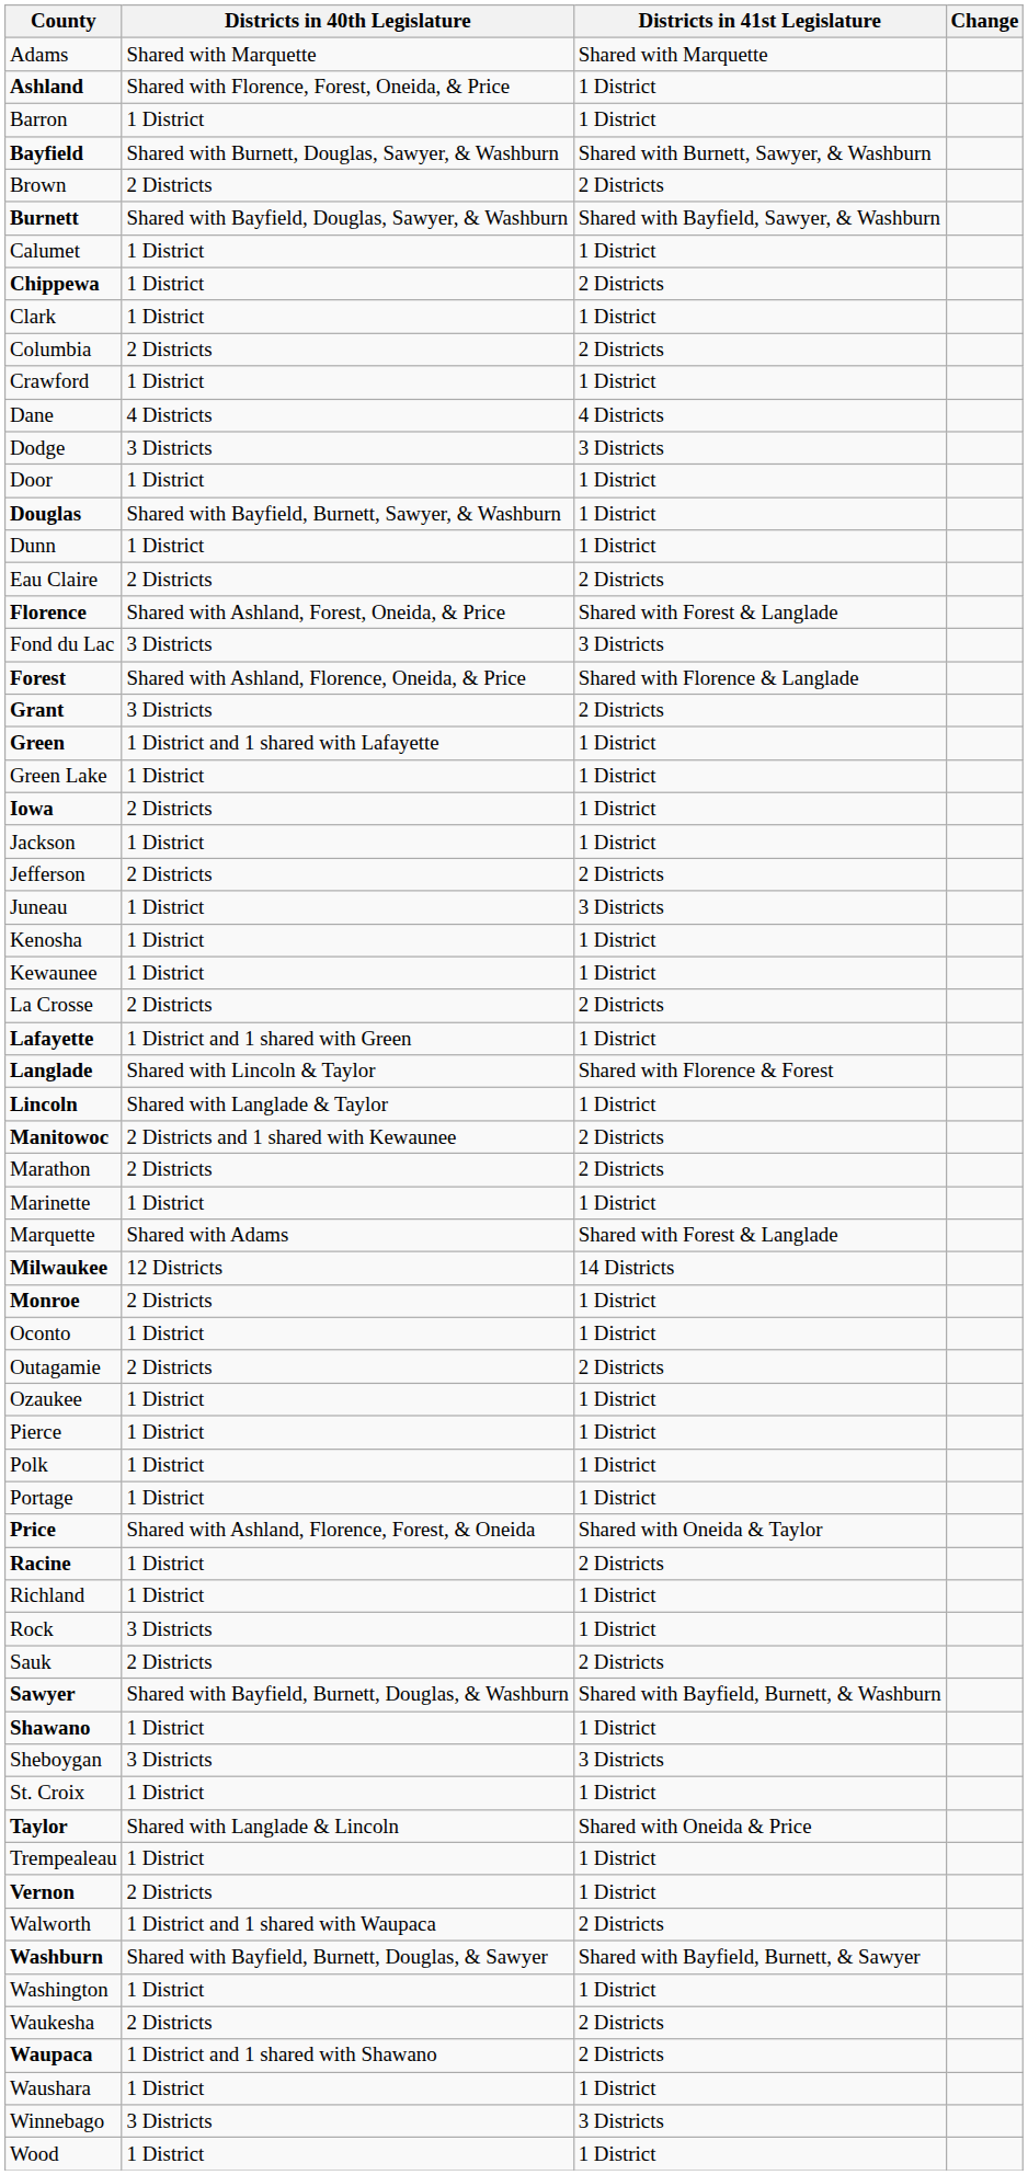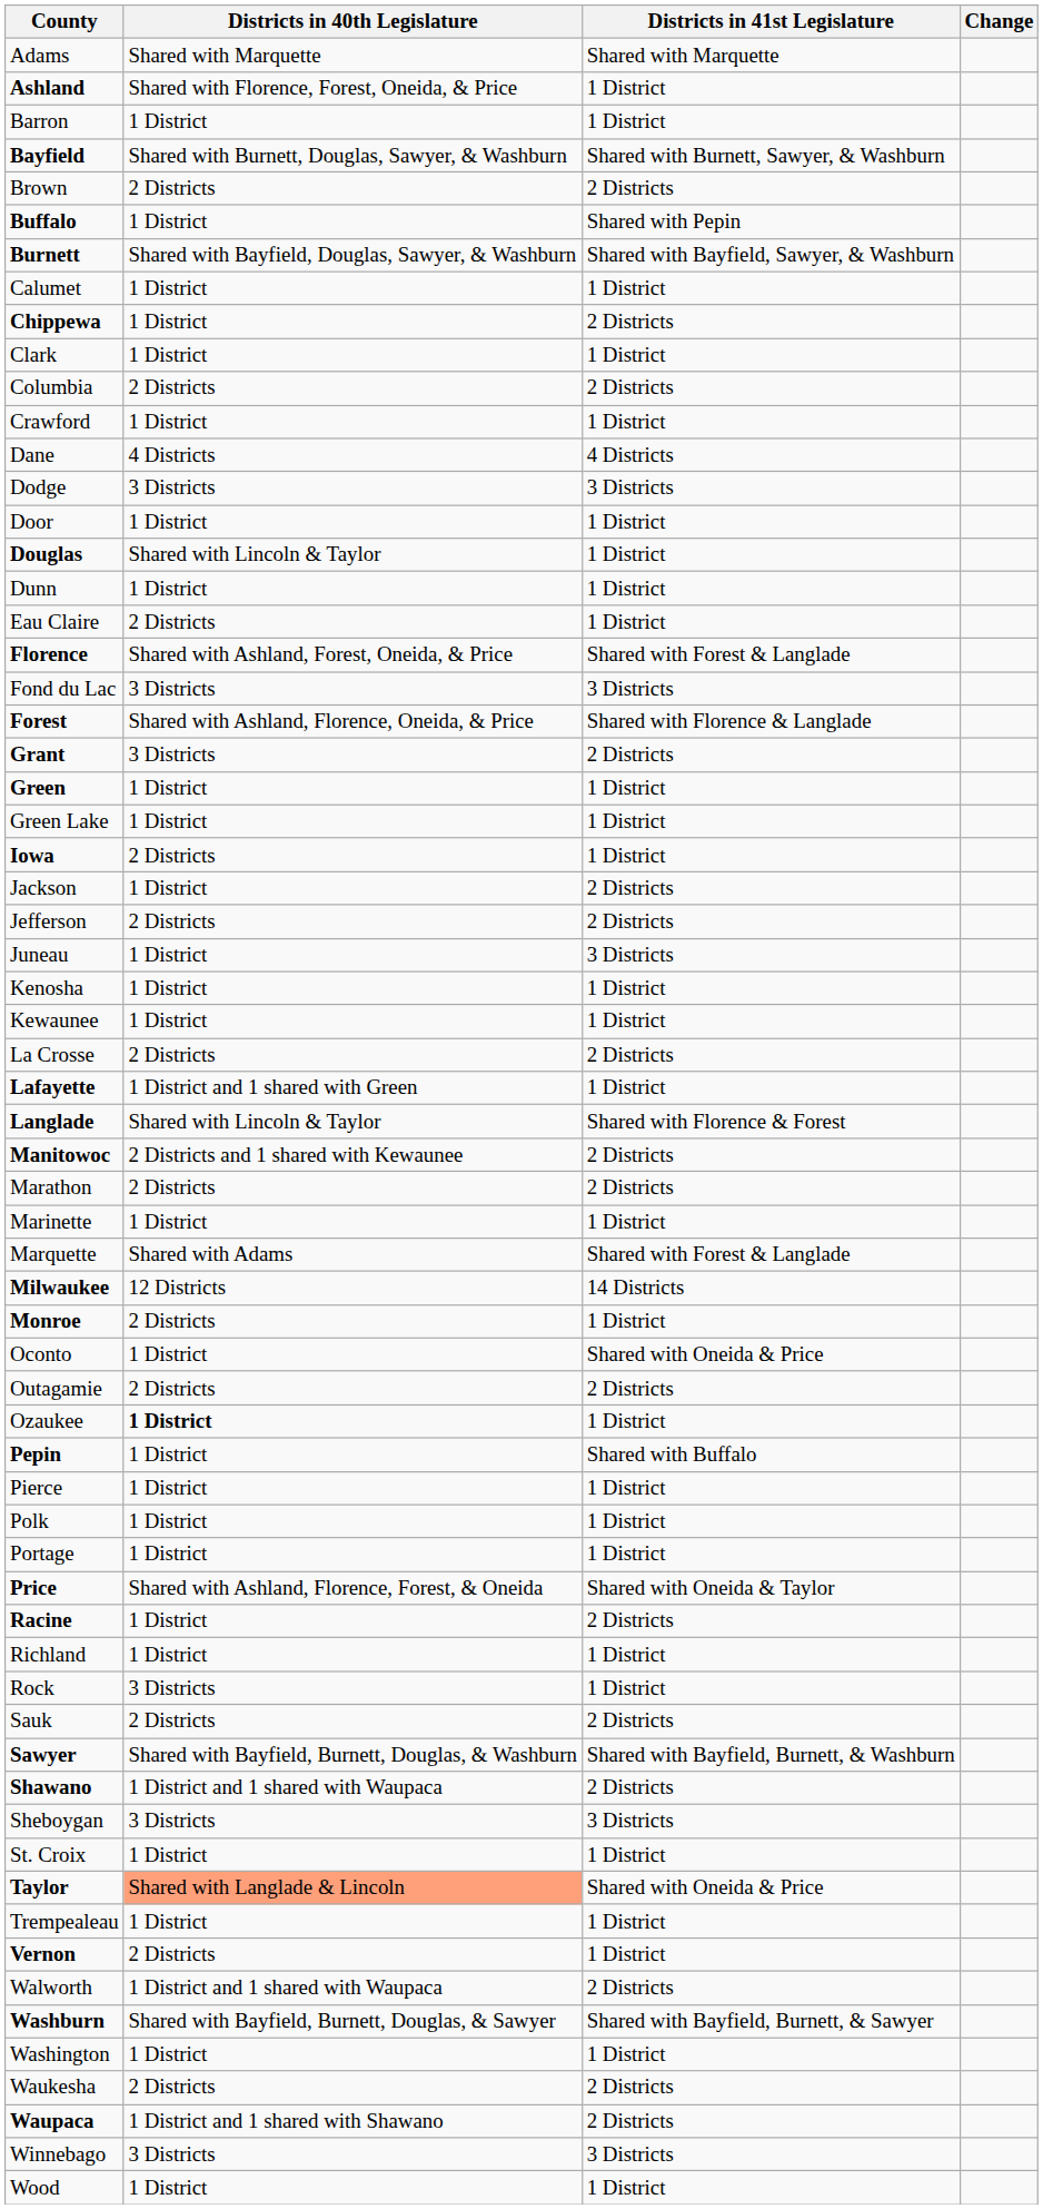+ row: Buffalo | 1 District | Shared with Pepin
Douglas | Districts in 40th Legislature: Shared with Bayfield, Burnett, Sawyer, & Washburn -> Shared with Lincoln & Taylor
Eau Claire | Districts in 41st Legislature: 2 Districts -> 1 District
Green | Districts in 40th Legislature: 1 District and 1 shared with Lafayette -> 1 District
Jackson | Districts in 41st Legislature: 1 District -> 2 Districts
- row: Lincoln | Shared with Langlade & Taylor | 1 District
Oconto | Districts in 41st Legislature: 1 District -> Shared with Oneida & Price
Ozaukee | Districts in 40th Legislature: normal -> bold
+ row: Pepin | 1 District | Shared with Buffalo
Shawano | Districts in 40th Legislature: 1 District -> 1 District and 1 shared with Waupaca
Shawano | Districts in 41st Legislature: 1 District -> 2 Districts
Taylor | Districts in 40th Legislature: no background -> lightsalmon background
- row: Waushara | 1 District | 1 District
